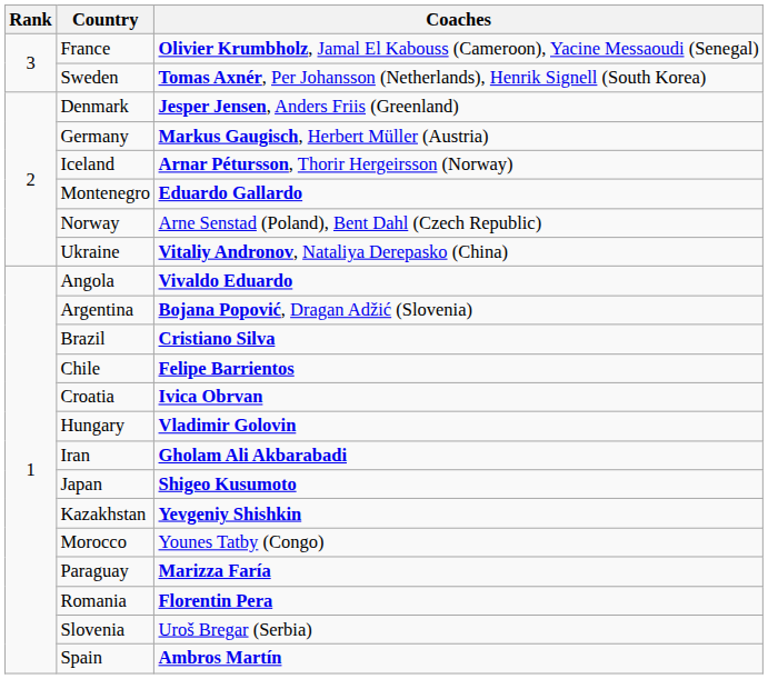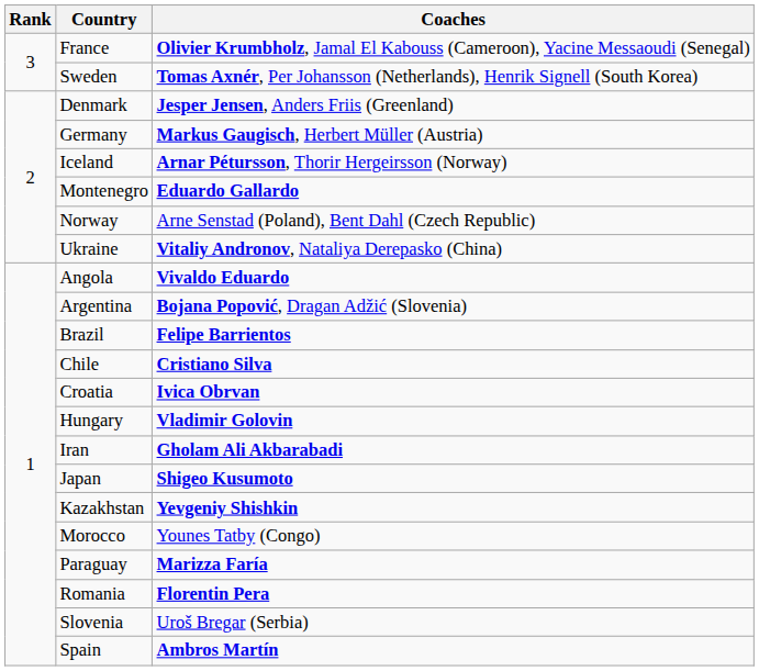Brazil | Coaches: Cristiano Silva -> Felipe Barrientos
Chile | Coaches: Felipe Barrientos -> Cristiano Silva
